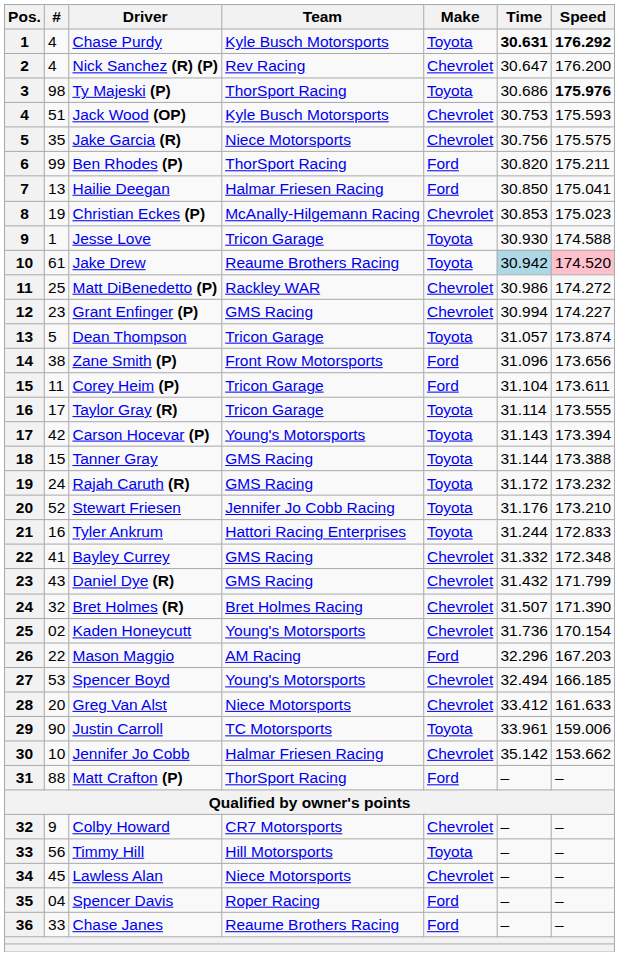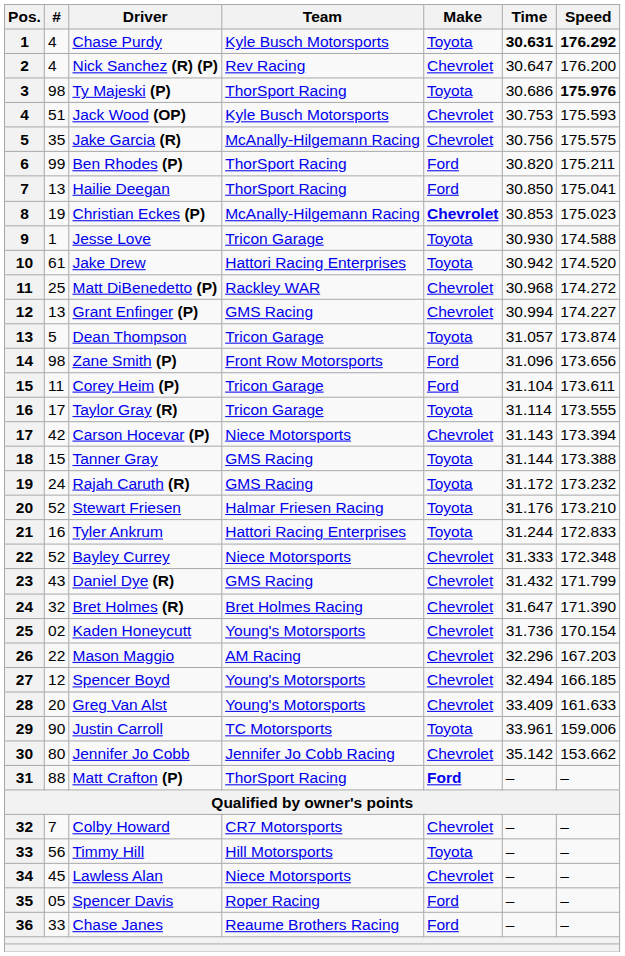Jake Garcia (R) | Team: Niece Motorsports -> McAnally-Hilgemann Racing
Hailie Deegan | Team: Halmar Friesen Racing -> ThorSport Racing
Christian Eckes (P) | Make: normal -> bold
Jake Drew | Team: Reaume Brothers Racing -> Hattori Racing Enterprises
Jake Drew | Time: lightblue background -> no background
Jake Drew | Speed: pink background -> no background
Matt DiBenedetto (P) | Time: 30.986 -> 30.968
Grant Enfinger (P) | #: 23 -> 13
Zane Smith (P) | #: 38 -> 98
Carson Hocevar (P) | Team: Young's Motorsports -> Niece Motorsports
Carson Hocevar (P) | Make: Toyota -> Chevrolet
Stewart Friesen | Team: Jennifer Jo Cobb Racing -> Halmar Friesen Racing
Bayley Currey | #: 41 -> 52
Bayley Currey | Team: GMS Racing -> Niece Motorsports
Bayley Currey | Time: 31.332 -> 31.333
Bret Holmes (R) | Time: 31.507 -> 31.647
Mason Maggio | Make: Ford -> Chevrolet
Spencer Boyd | #: 53 -> 12
Greg Van Alst | Team: Niece Motorsports -> Young's Motorsports
Greg Van Alst | Time: 33.412 -> 33.409
Jennifer Jo Cobb | #: 10 -> 80
Jennifer Jo Cobb | Team: Halmar Friesen Racing -> Jennifer Jo Cobb Racing
Matt Crafton (P) | Make: normal -> bold
Colby Howard | #: 9 -> 7
Spencer Davis | #: 04 -> 05
